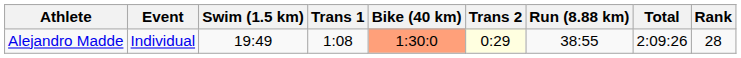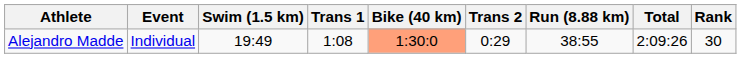Alejandro Madde | Trans 2: lightyellow background -> no background
Alejandro Madde | Rank: 28 -> 30
